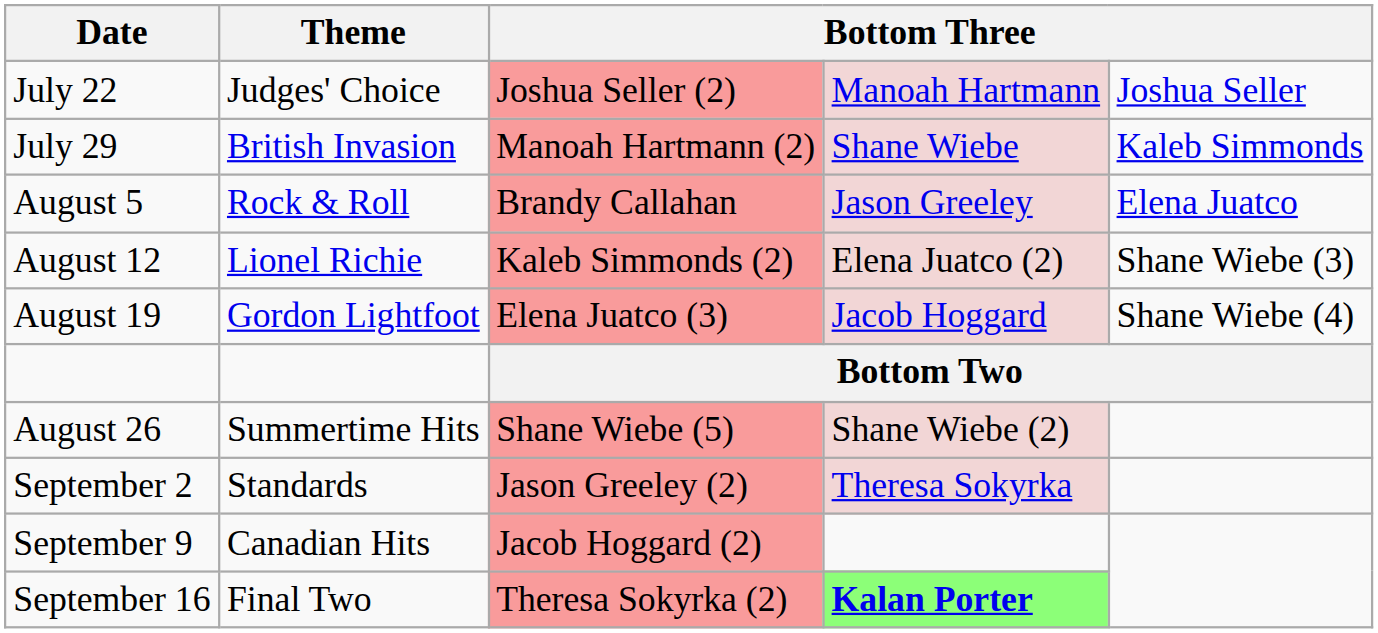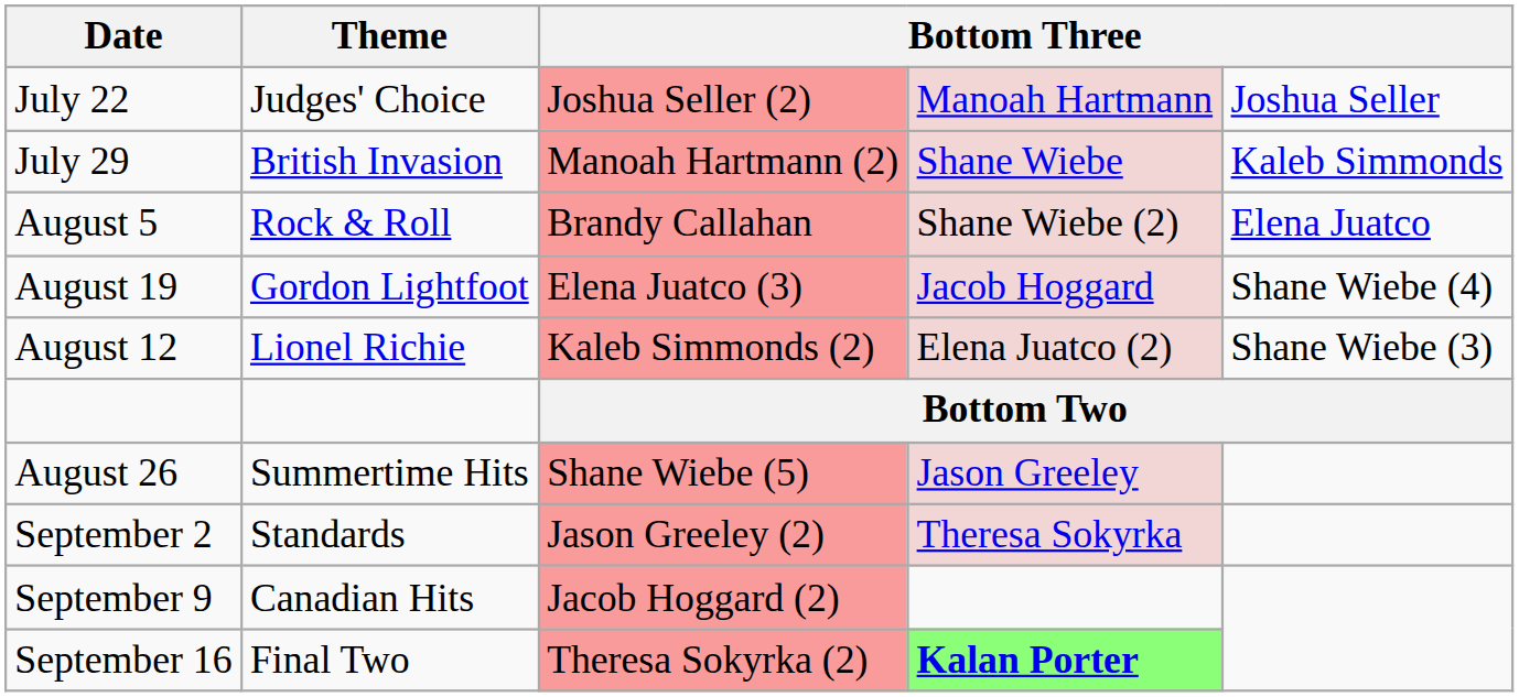August 5 | column 4: Jason Greeley -> Shane Wiebe (2)
rows swapped: August 12 <-> August 19
August 26 | column 4: Shane Wiebe (2) -> Jason Greeley
